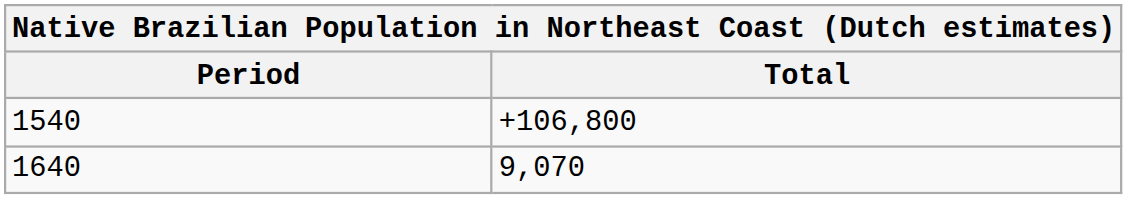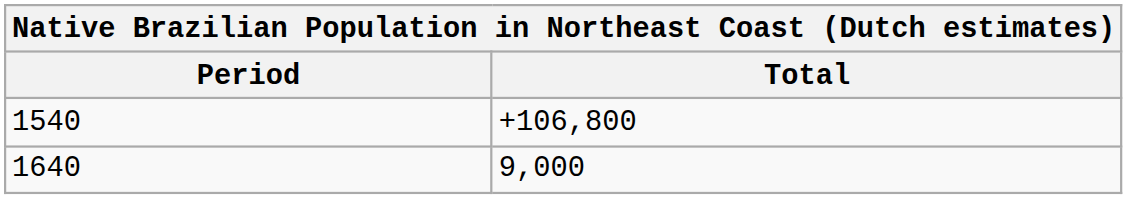1640 | Total: 9,070 -> 9,000
